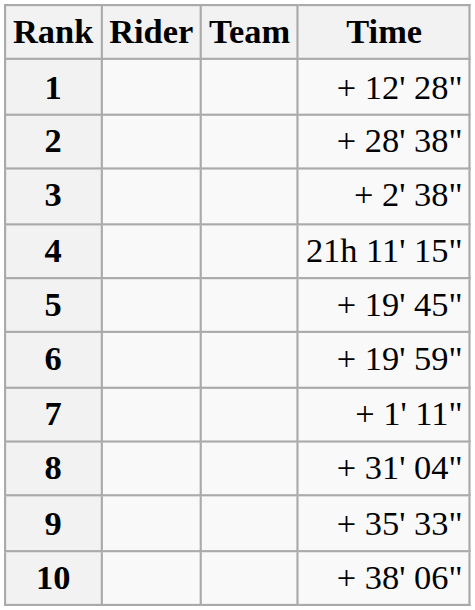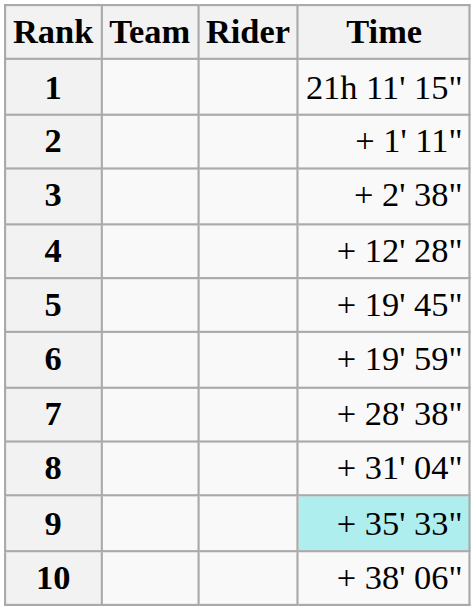columns swapped: Rider <-> Team
1 | Time: + 12' 28" -> 21h 11' 15"
2 | Time: + 28' 38" -> + 1' 11"
4 | Time: 21h 11' 15" -> + 12' 28"
7 | Time: + 1' 11" -> + 28' 38"
9 | Time: no background -> paleturquoise background
